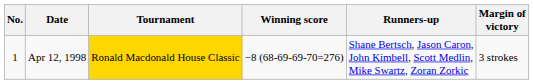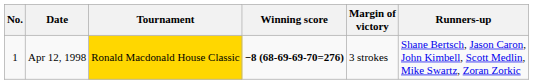columns swapped: Margin of victory <-> Runners-up
Apr 12, 1998 | Winning score: normal -> bold
